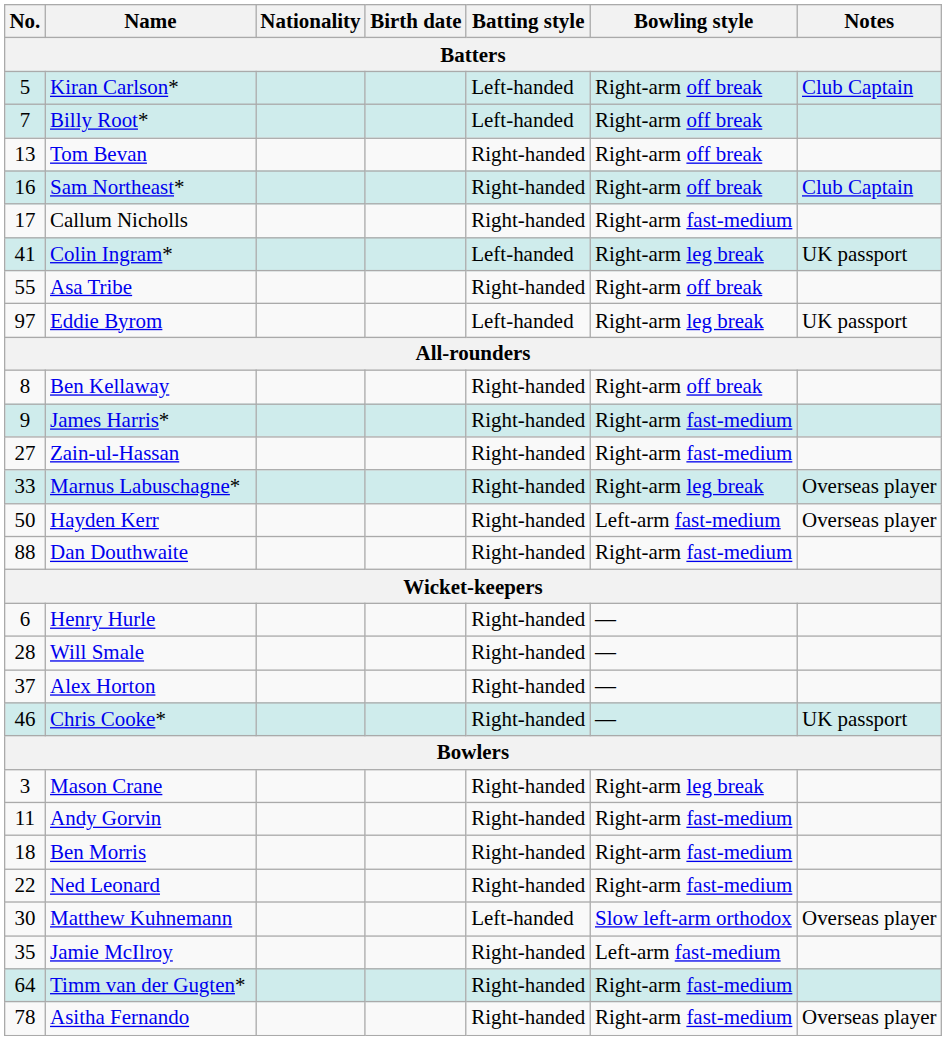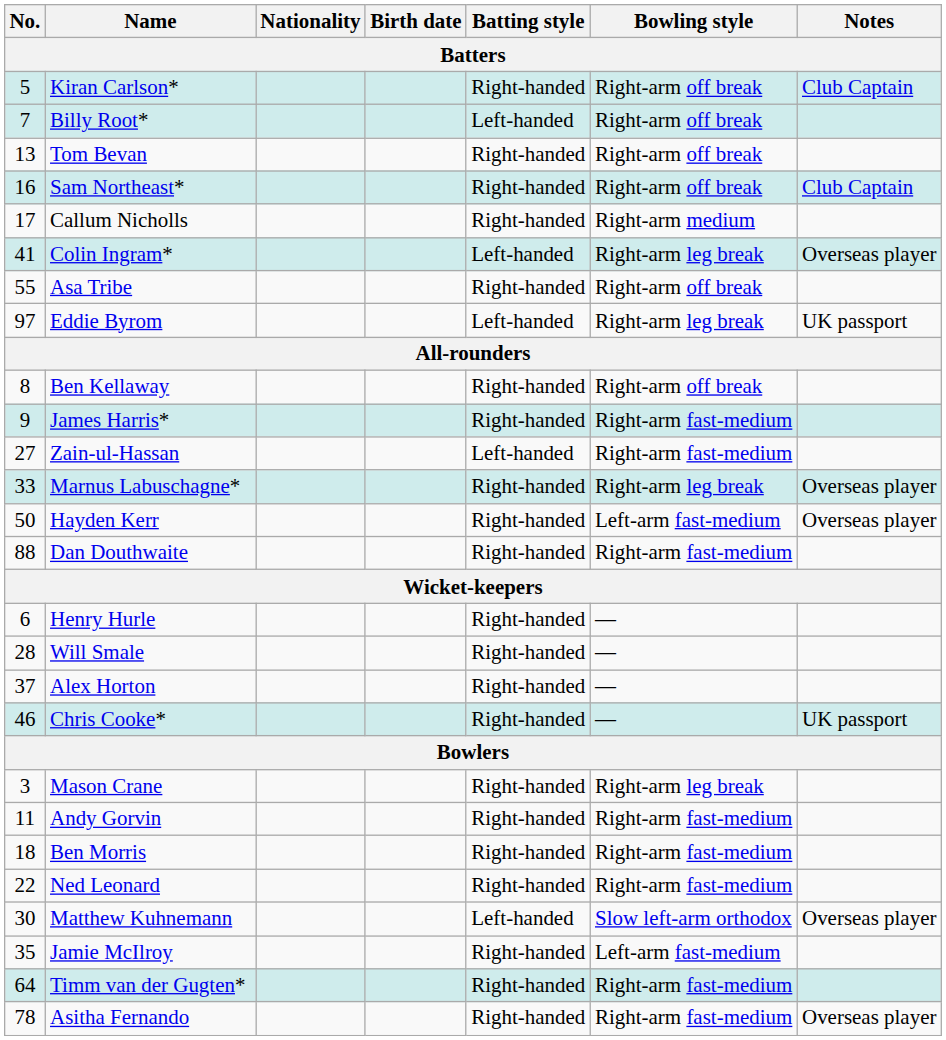Kiran Carlson* | Batting style: Left-handed -> Right-handed
Callum Nicholls | Bowling style: Right-arm fast-medium -> Right-arm medium
Colin Ingram* | Notes: UK passport -> Overseas player
Zain-ul-Hassan | Batting style: Right-handed -> Left-handed
